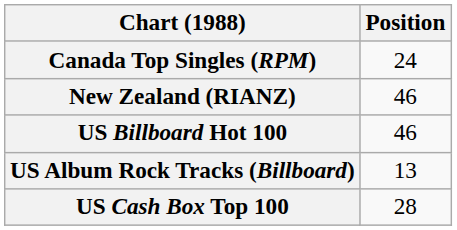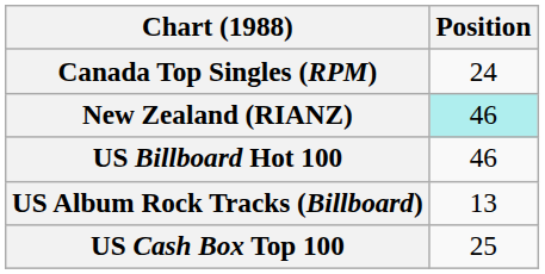New Zealand (RIANZ) | Position: no background -> paleturquoise background
US Cash Box Top 100 | Position: 28 -> 25
